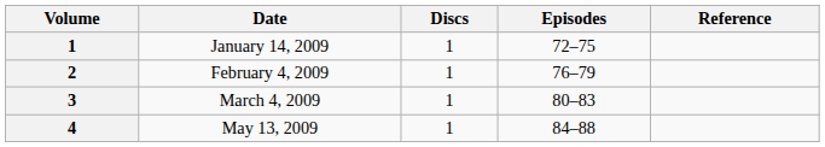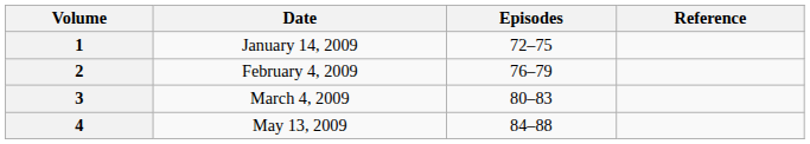- column: Discs | 1 | 1 | 1 | 1
